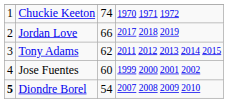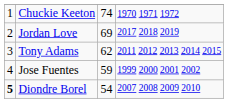Jordan Love | column 3: 66 -> 69
Jose Fuentes | column 3: 60 -> 59
